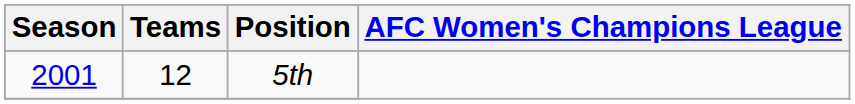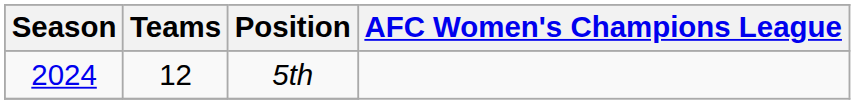5th | Season: 2001 -> 2024
